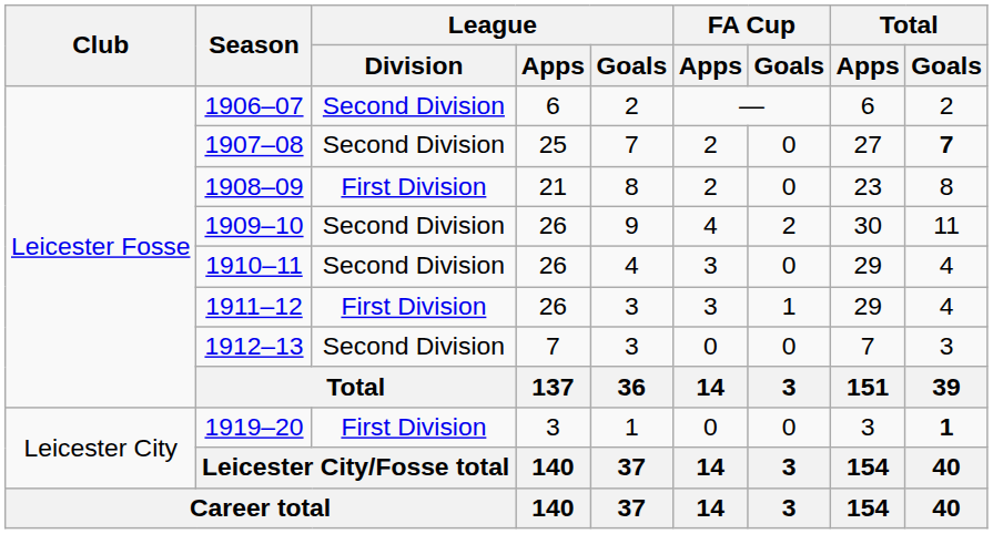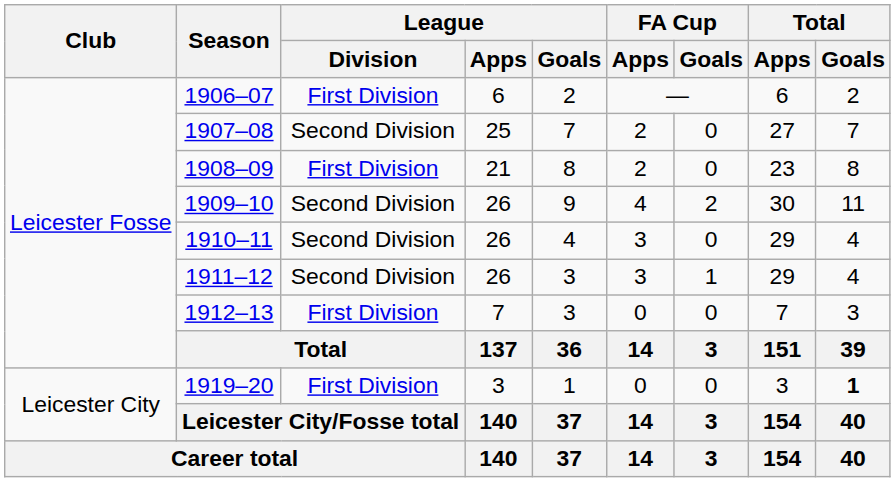1906–07 | League / Division: Second Division -> First Division
1907–08 | Total / Goals: bold -> normal
1911–12 | League / Division: First Division -> Second Division
1912–13 | League / Division: Second Division -> First Division
